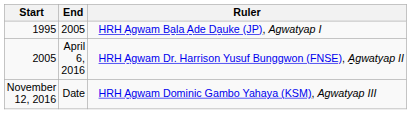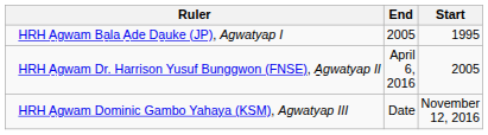columns swapped: Start <-> Ruler
